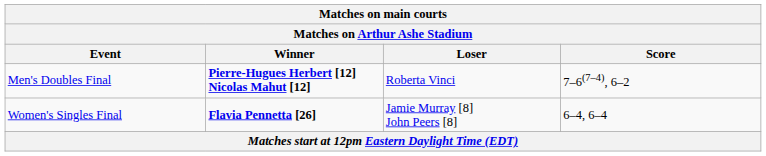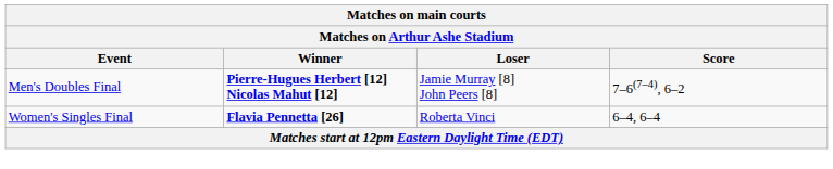Men's Doubles Final | Loser: Roberta Vinci -> Jamie Murray [8] John Peers [8]
Women's Singles Final | Loser: Jamie Murray [8] John Peers [8] -> Roberta Vinci
